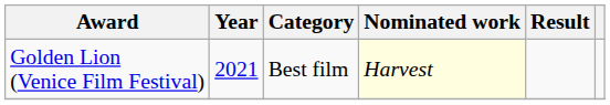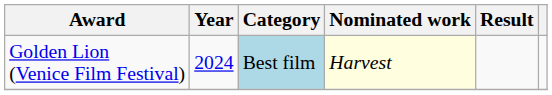Golden Lion (Venice Film Festival) | Year: 2021 -> 2024
Golden Lion (Venice Film Festival) | Category: no background -> lightblue background
